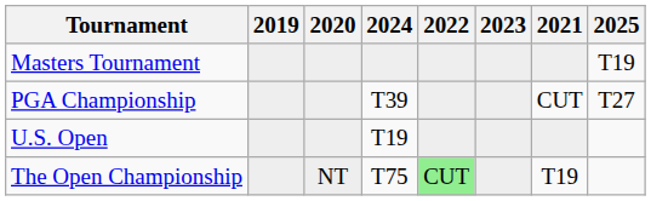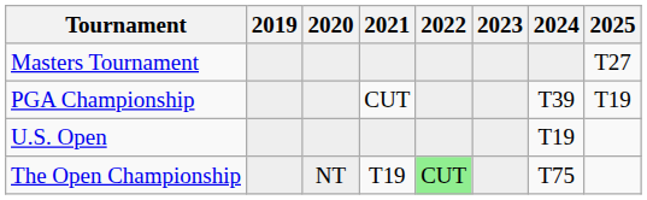columns swapped: 2021 <-> 2024
Masters Tournament | 2025: T19 -> T27
PGA Championship | 2025: T27 -> T19
